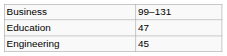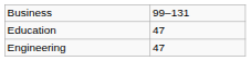Engineering | column 2: 45 -> 47
